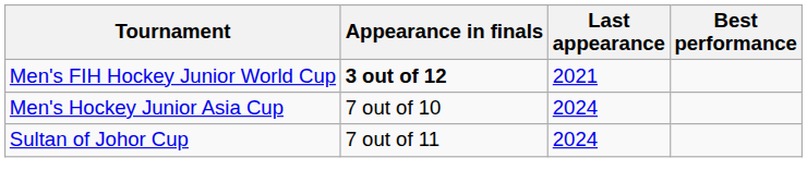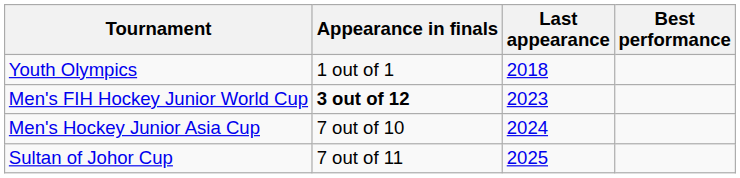+ row: Youth Olympics | 1 out of 1 | 2018
Men's FIH Hockey Junior World Cup | Last appearance: 2021 -> 2023
Sultan of Johor Cup | Last appearance: 2024 -> 2025
